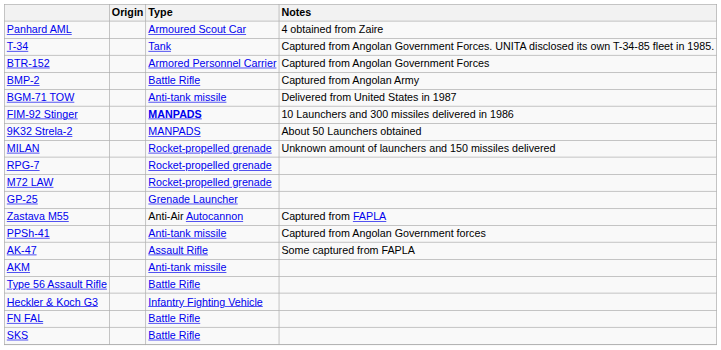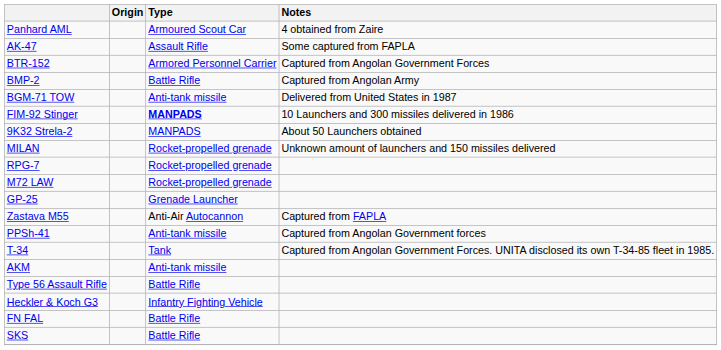rows swapped: T-34 <-> AK-47
